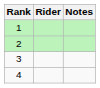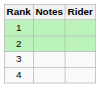columns swapped: Rider <-> Notes
